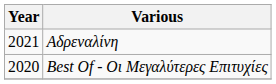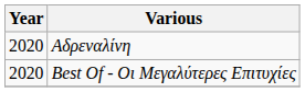Αδρεναλίνη | Year: 2021 -> 2020
